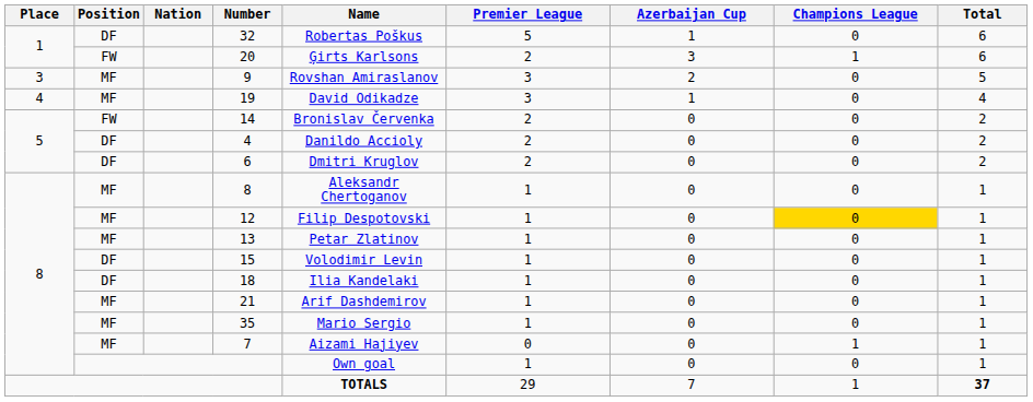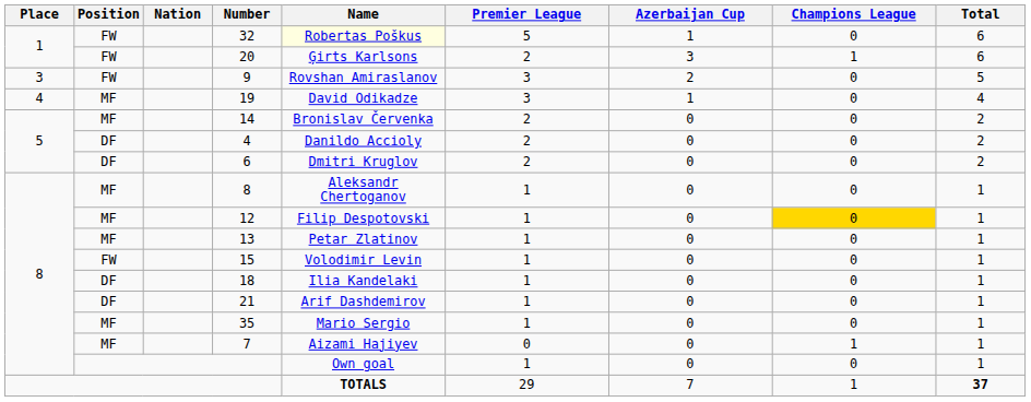32 | Position: DF -> FW
32 | Name: no background -> lightyellow background
9 | Position: MF -> FW
14 | Position: FW -> MF
15 | Position: DF -> FW
21 | Position: MF -> DF
